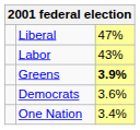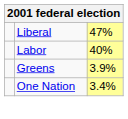Labor | column 3: 43% -> 40%
Greens | column 3: bold -> normal
- row: Democrats | 3.6%
